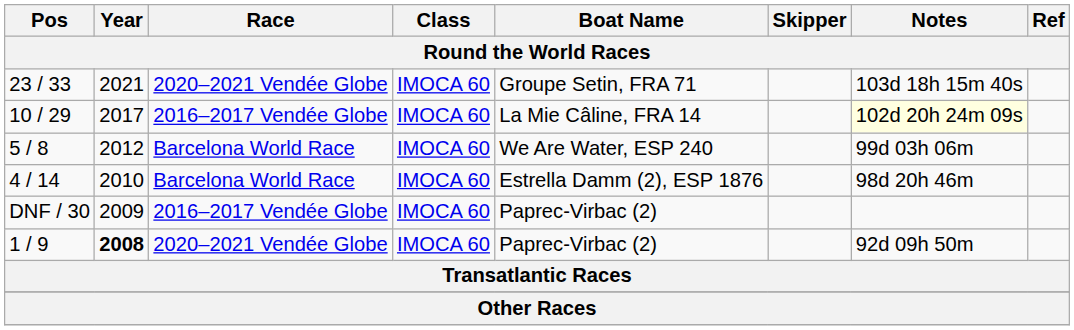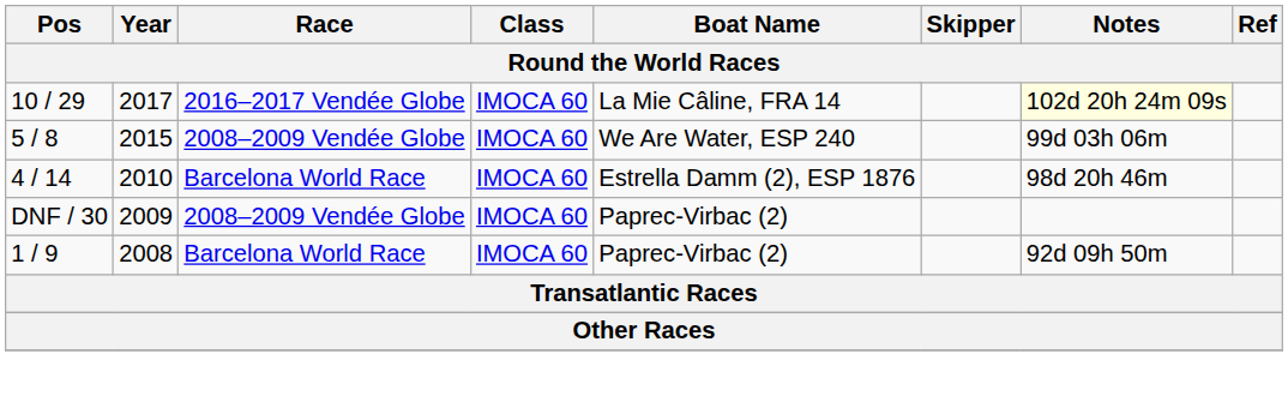- row: 23 / 33 | 2021 | 2020–2021 Vendée Globe | IMOCA 60 | Groupe Setin, FRA 71 | 103d 18h 15m 40s
5 / 8 | Year: 2012 -> 2015
5 / 8 | Race: Barcelona World Race -> 2008–2009 Vendée Globe
DNF / 30 | Race: 2016–2017 Vendée Globe -> 2008–2009 Vendée Globe
1 / 9 | Year: bold -> normal
1 / 9 | Race: 2020–2021 Vendée Globe -> Barcelona World Race
